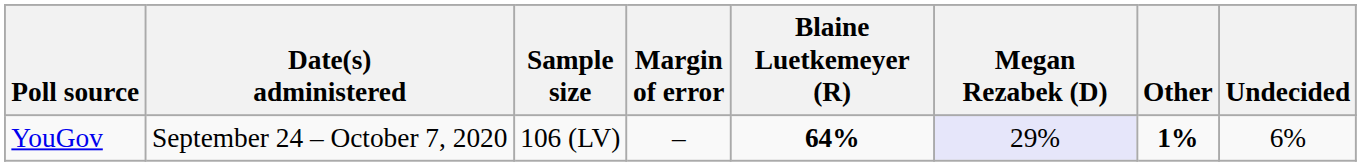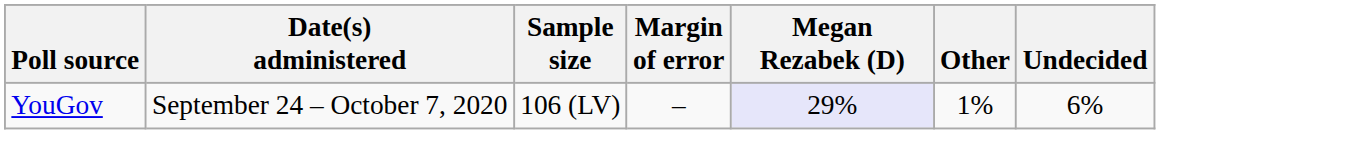- column: Blaine Luetkemeyer (R) | 64%
YouGov | Other: bold -> normal
